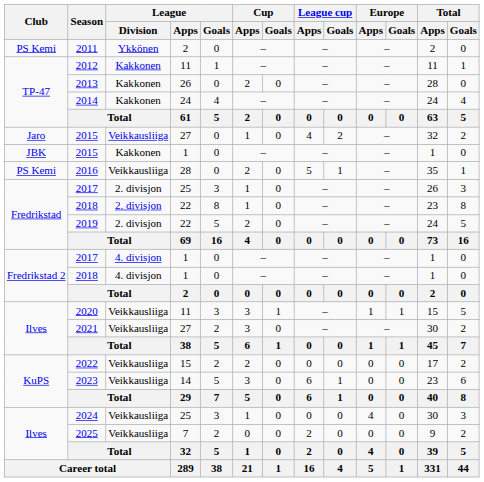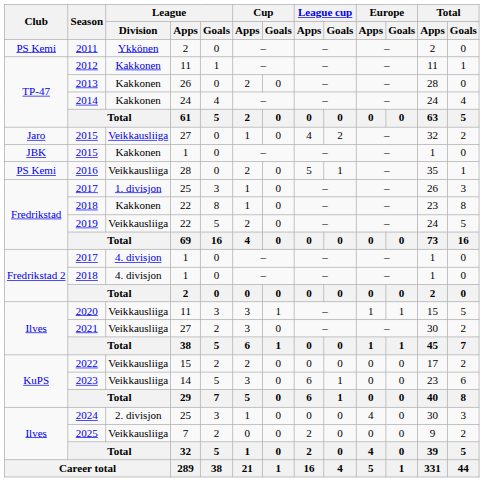2017 / 25 | League / Division: 2. divisjon -> 1. divisjon
2018 / 22 | League / Division: 2. divisjon -> Kakkonen
2019 | League / Division: 2. divisjon -> Veikkausliiga
2024 | League / Division: Veikkausliiga -> 2. divisjon
